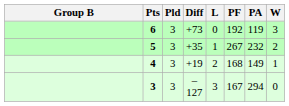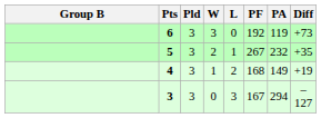columns swapped: W <-> Diff
